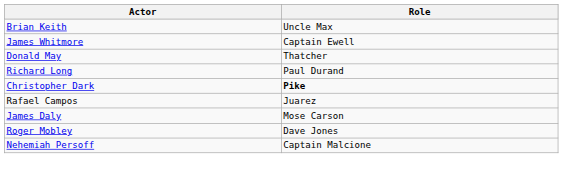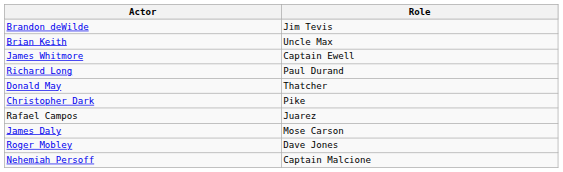+ row: Brandon deWilde | Jim Tevis
rows swapped: Richard Long <-> Donald May
Christopher Dark | Role: bold -> normal
